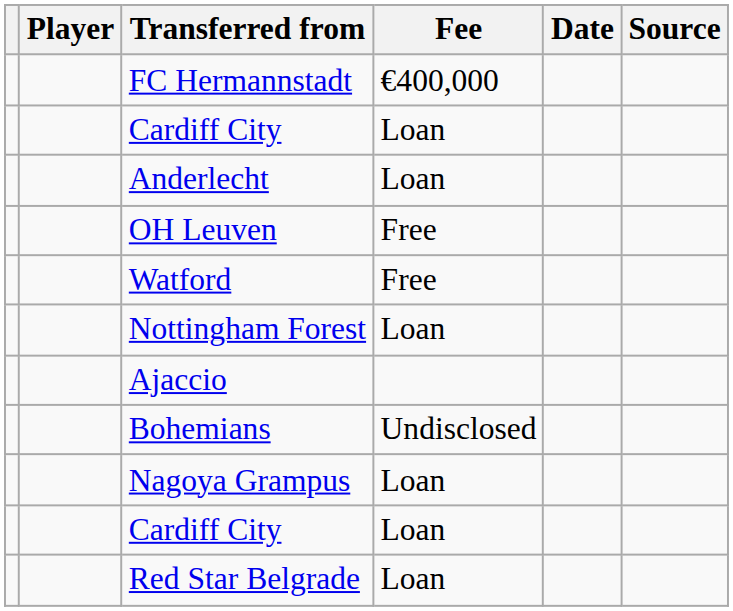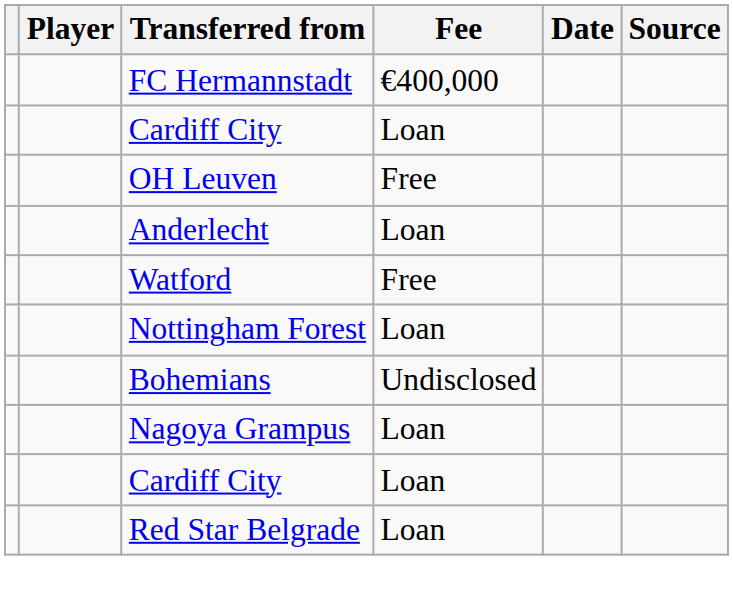rows swapped: OH Leuven <-> Anderlecht
- row: Ajaccio
